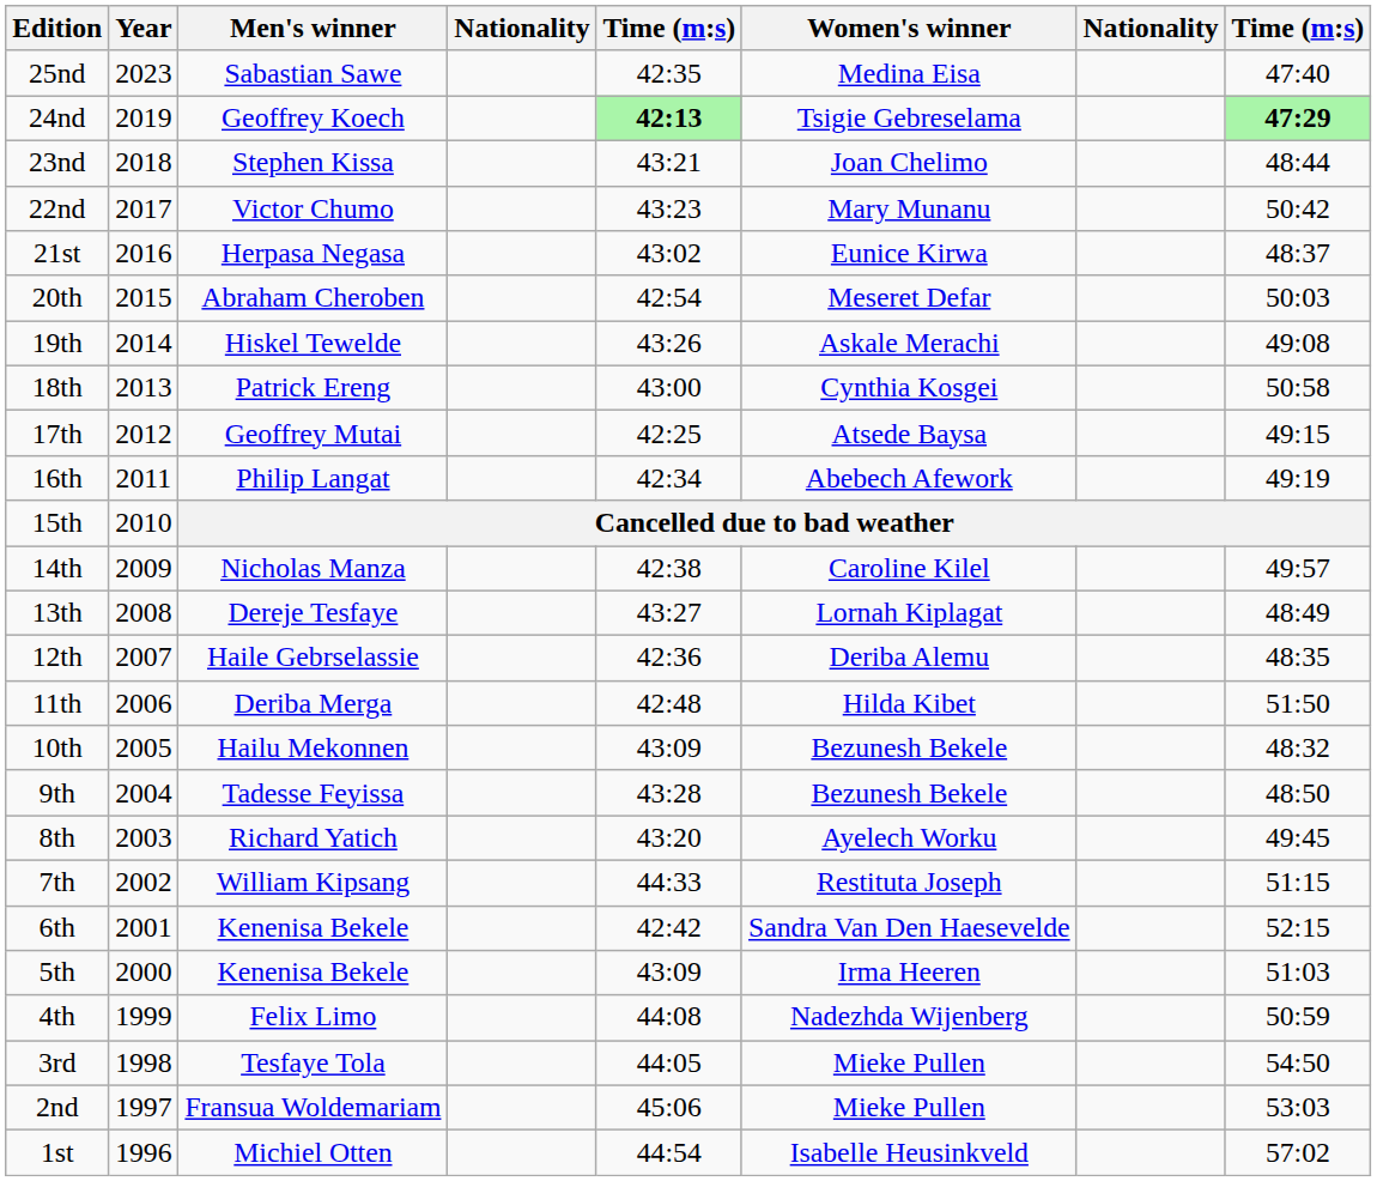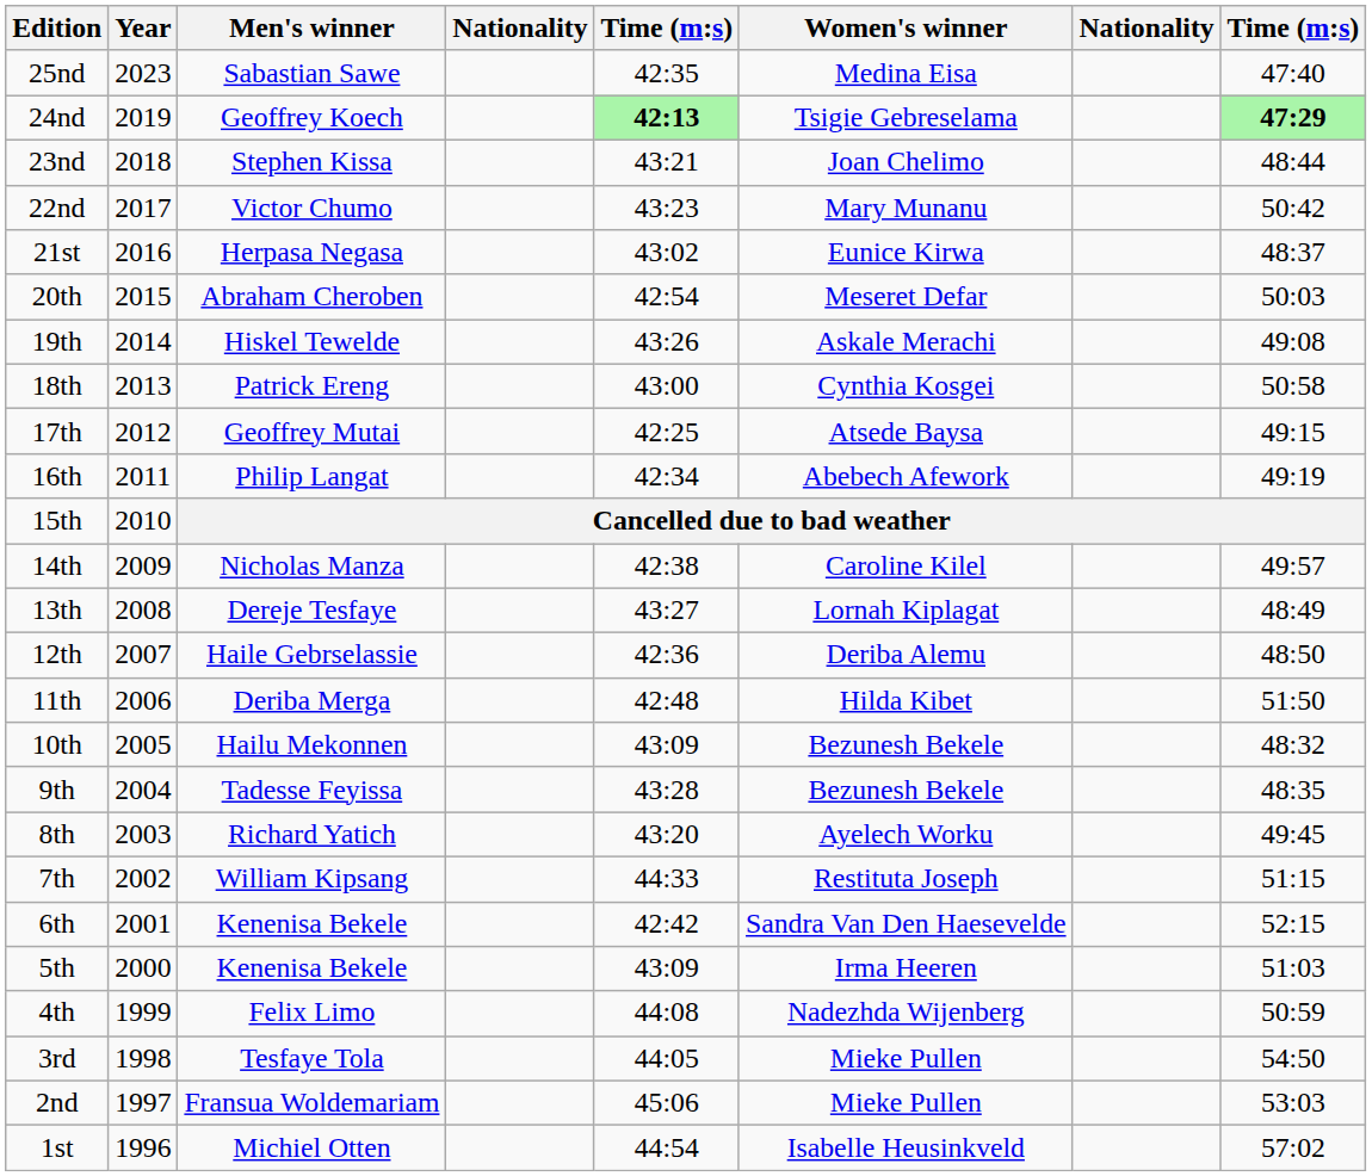12th | column 8: 48:35 -> 48:50
9th | column 8: 48:50 -> 48:35
